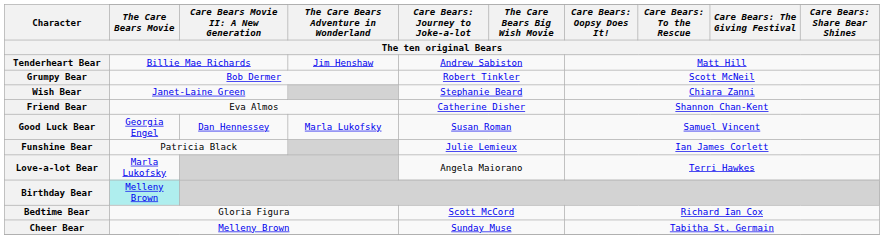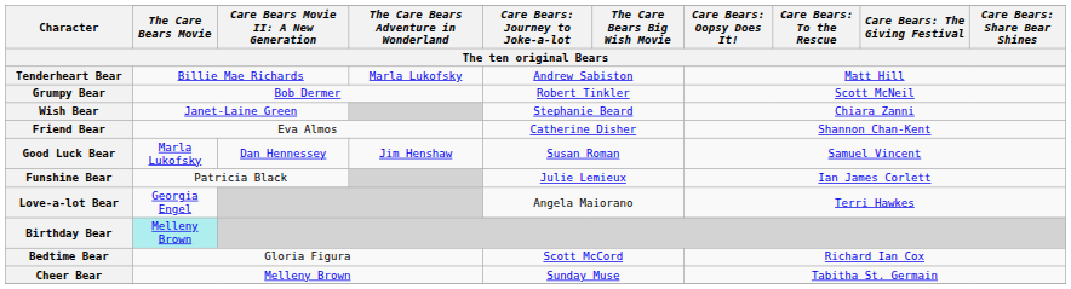Tenderheart Bear | The Care Bears Adventure in Wonderland: Jim Henshaw -> Marla Lukofsky
Good Luck Bear | The Care Bears Movie: Georgia Engel -> Marla Lukofsky
Good Luck Bear | The Care Bears Adventure in Wonderland: Marla Lukofsky -> Jim Henshaw
Love-a-lot Bear | The Care Bears Movie: Marla Lukofsky -> Georgia Engel
